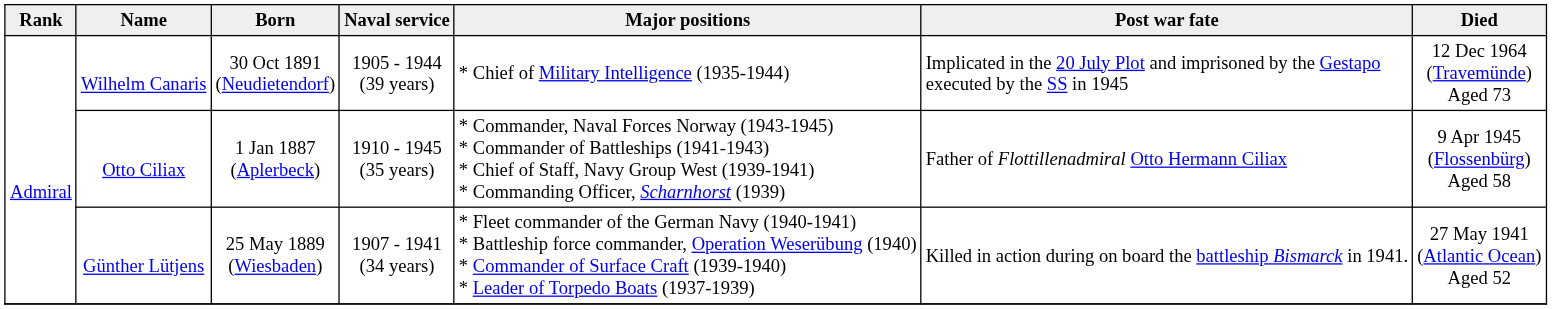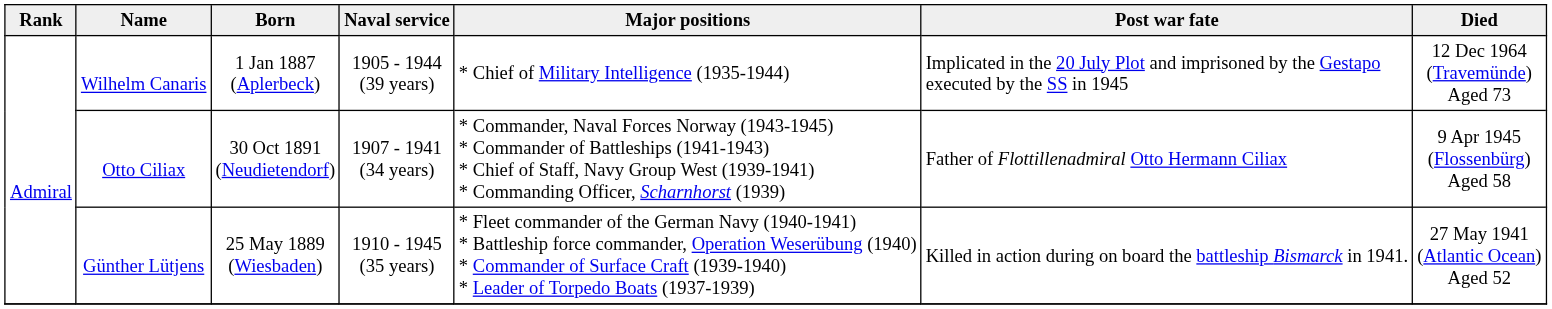Wilhelm Canaris | Born: 30 Oct 1891 (Neudietendorf) -> 1 Jan 1887 (Aplerbeck)
Otto Ciliax | Born: 1 Jan 1887 (Aplerbeck) -> 30 Oct 1891 (Neudietendorf)
Otto Ciliax | Naval service: 1910 - 1945 (35 years) -> 1907 - 1941 (34 years)
Günther Lütjens | Naval service: 1907 - 1941 (34 years) -> 1910 - 1945 (35 years)
